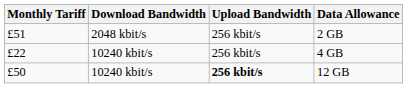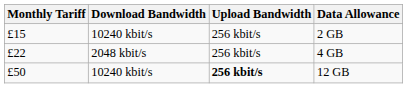2 GB | Monthly Tariff: £51 -> £15
2 GB | Download Bandwidth: 2048 kbit/s -> 10240 kbit/s
4 GB | Download Bandwidth: 10240 kbit/s -> 2048 kbit/s
